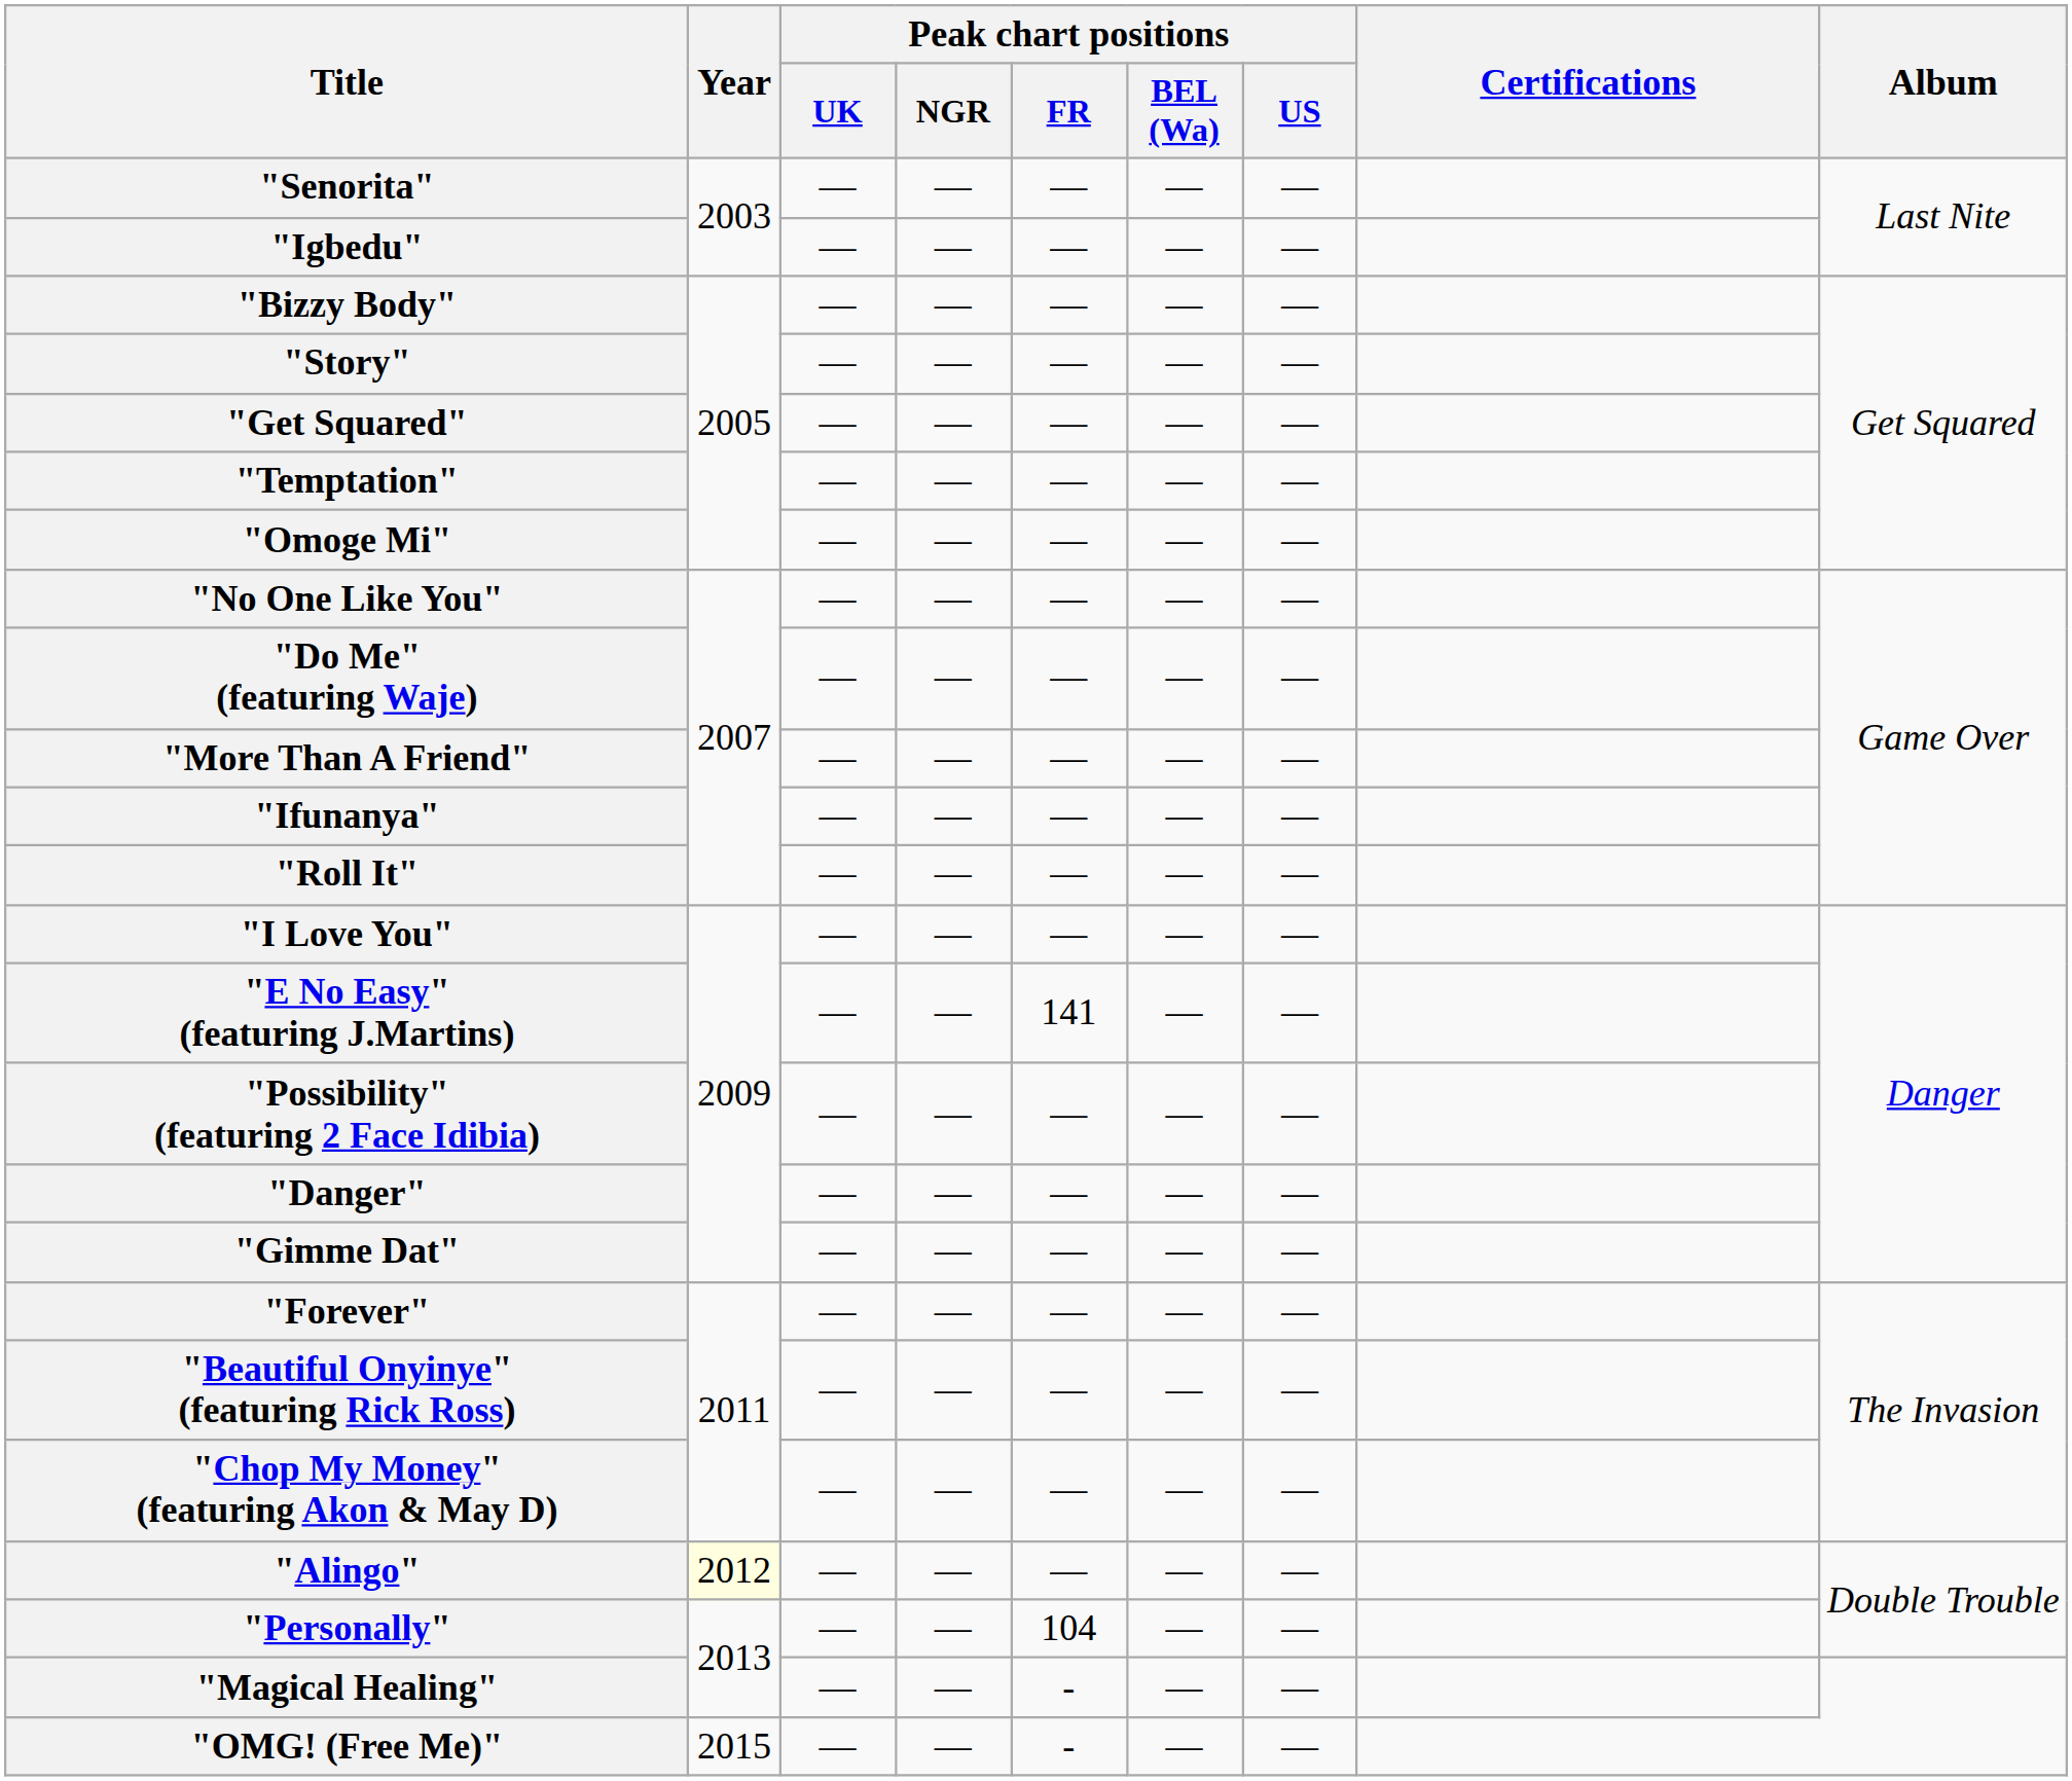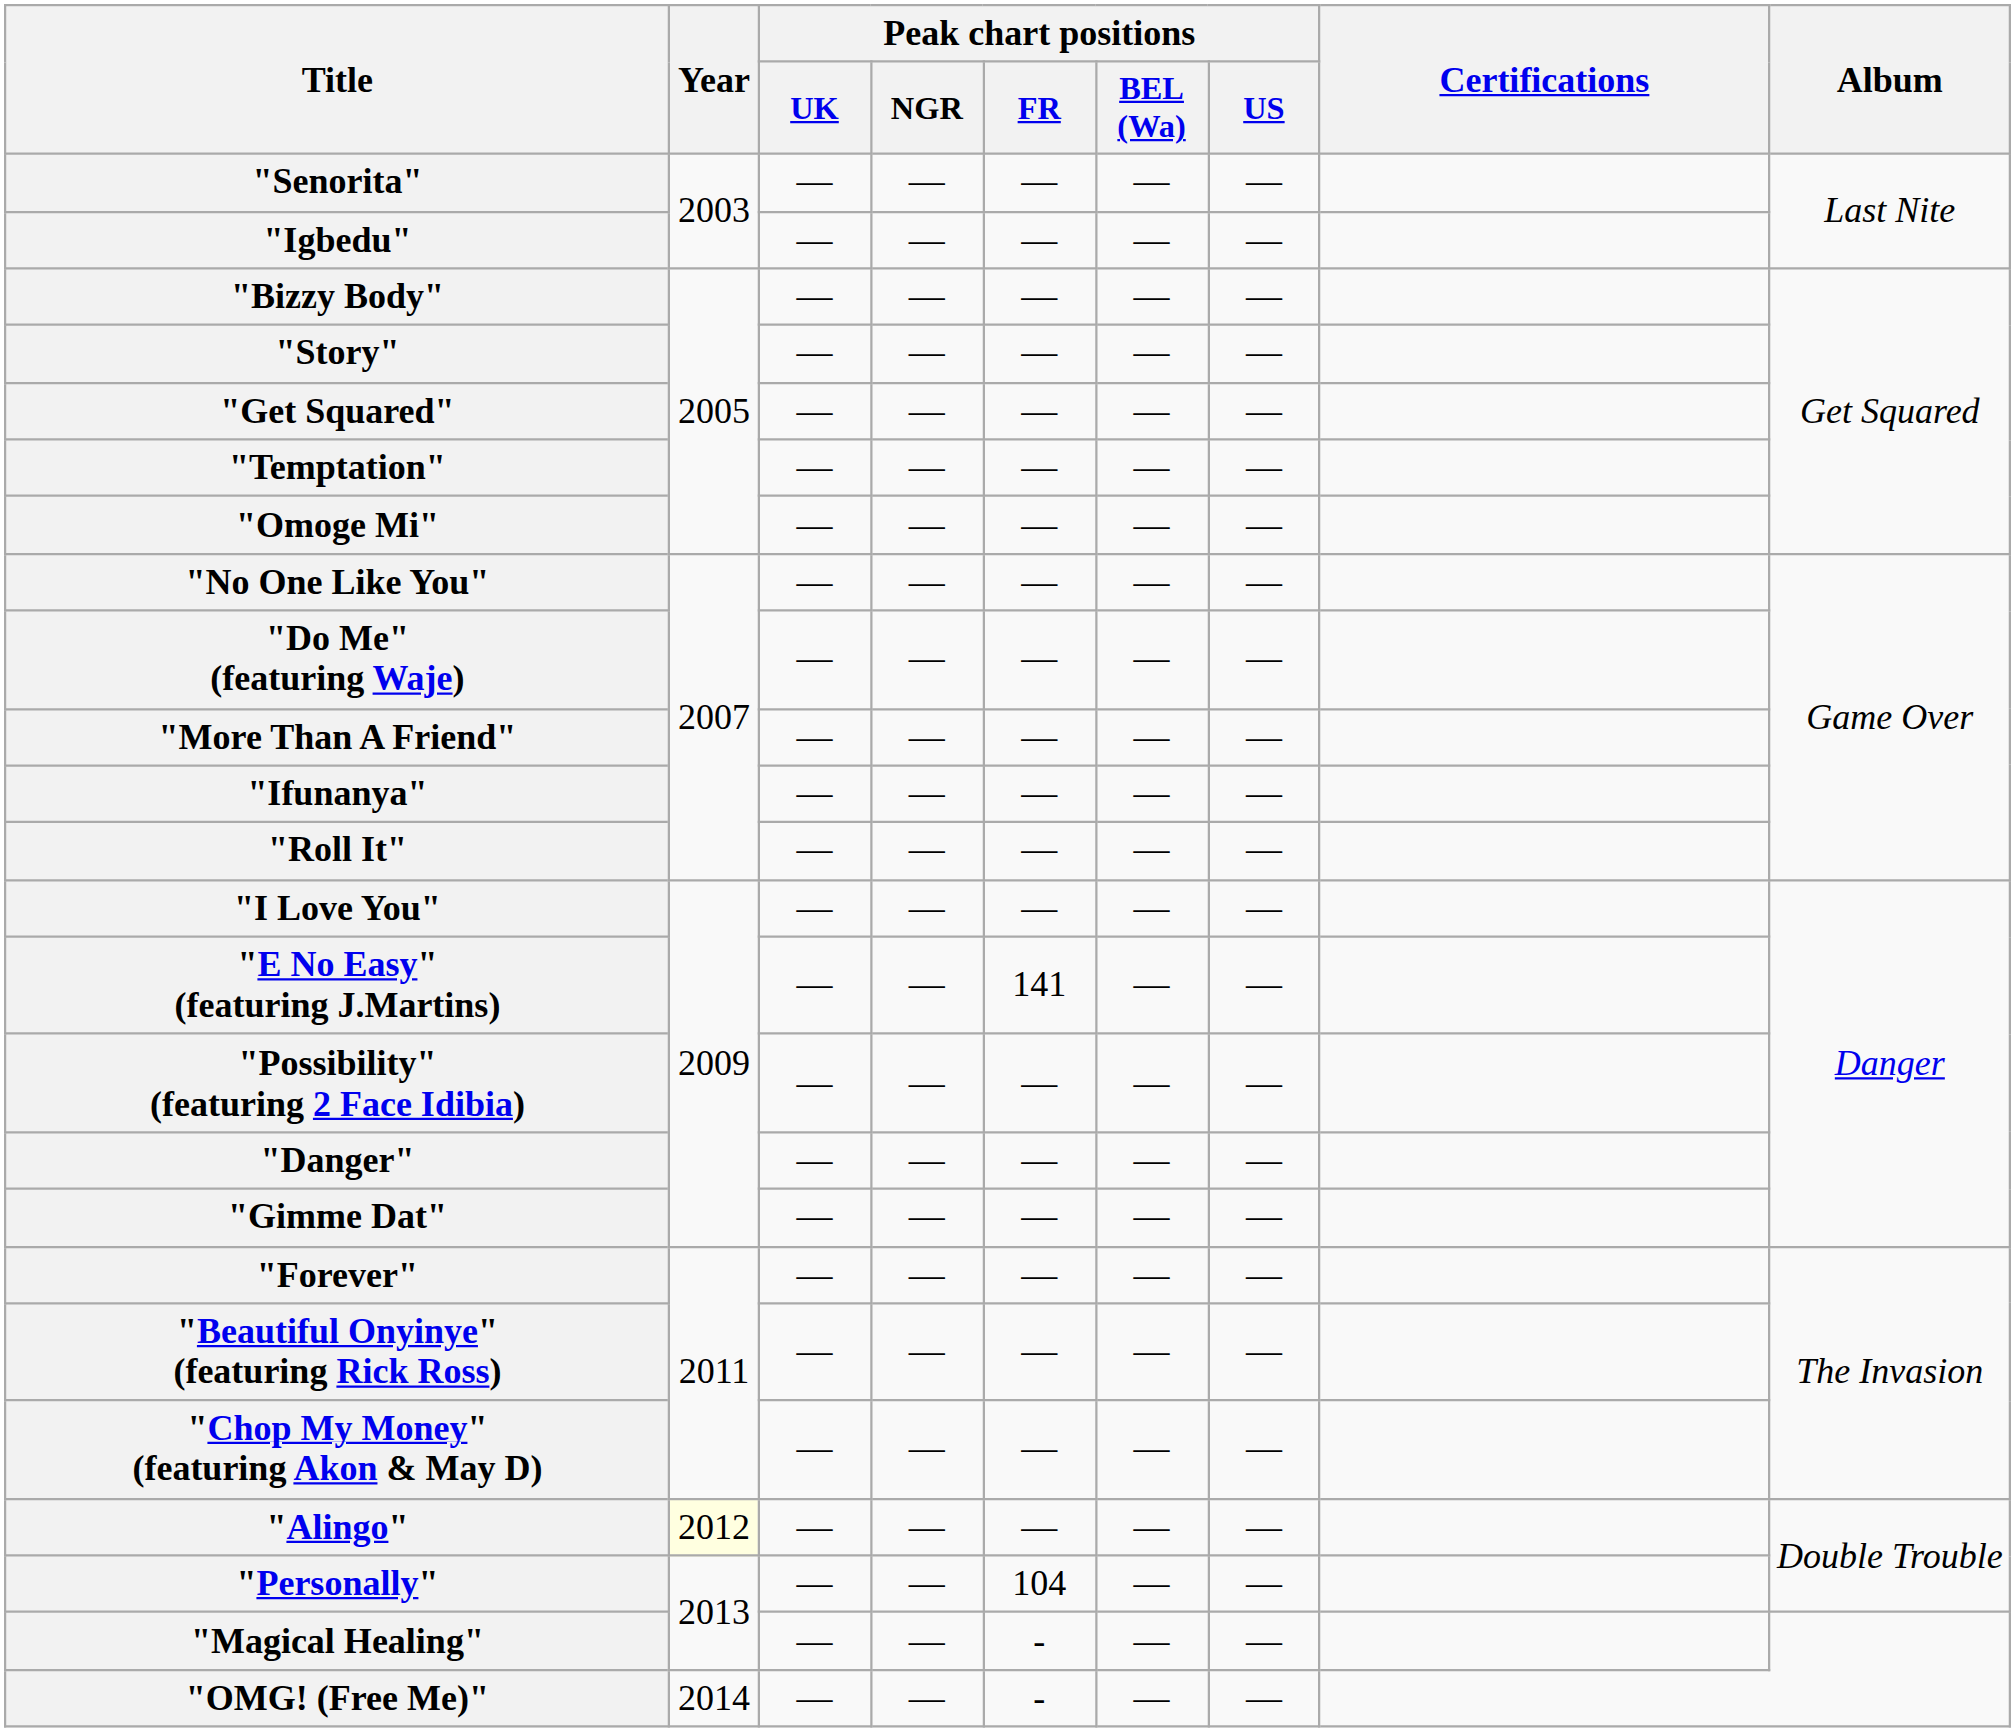"OMG! (Free Me)" | Year: 2015 -> 2014
